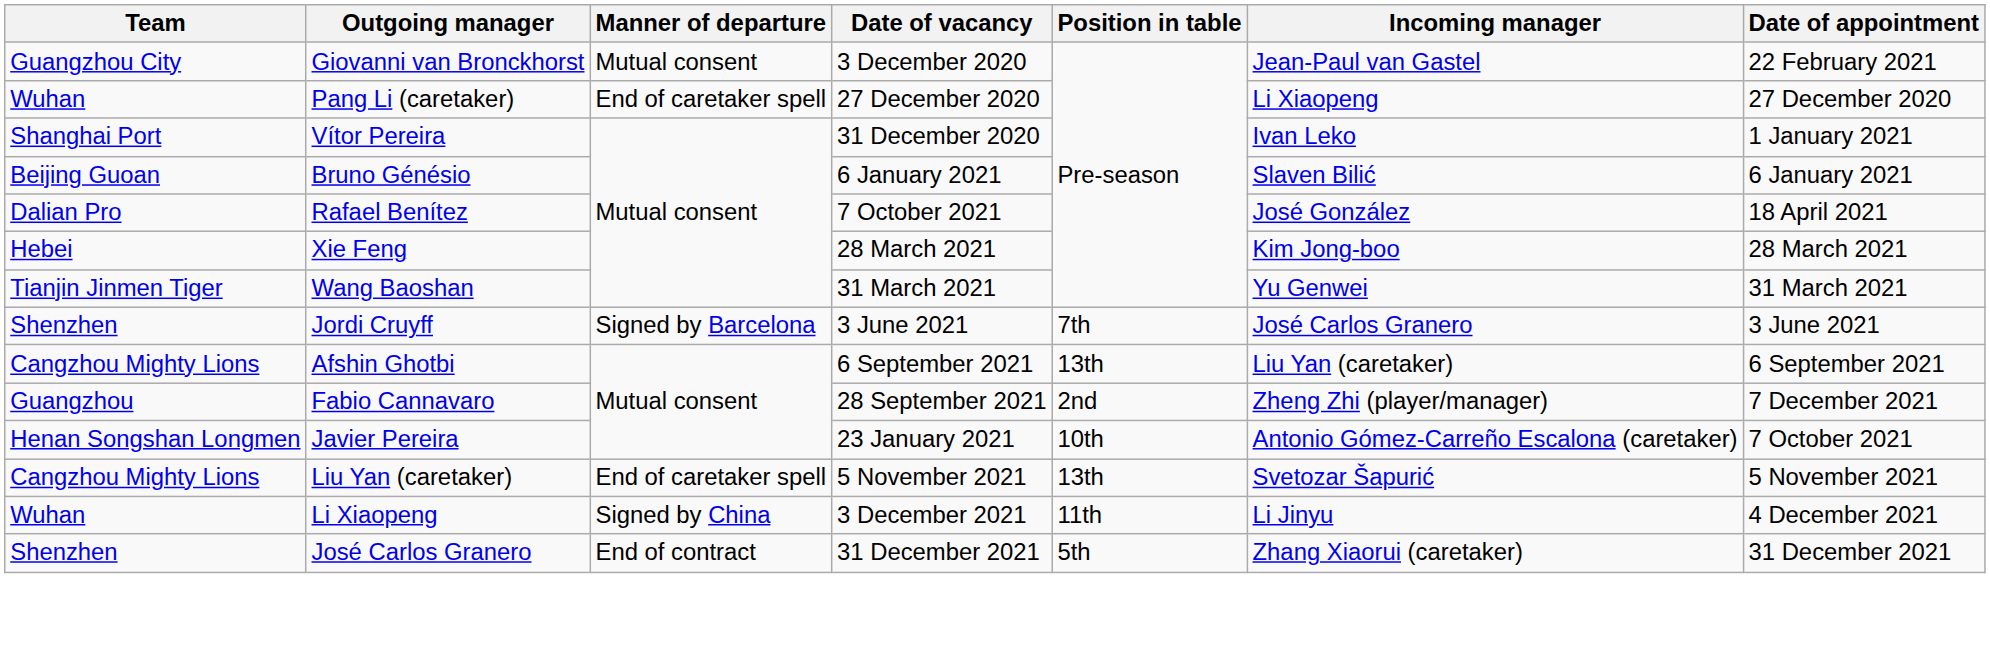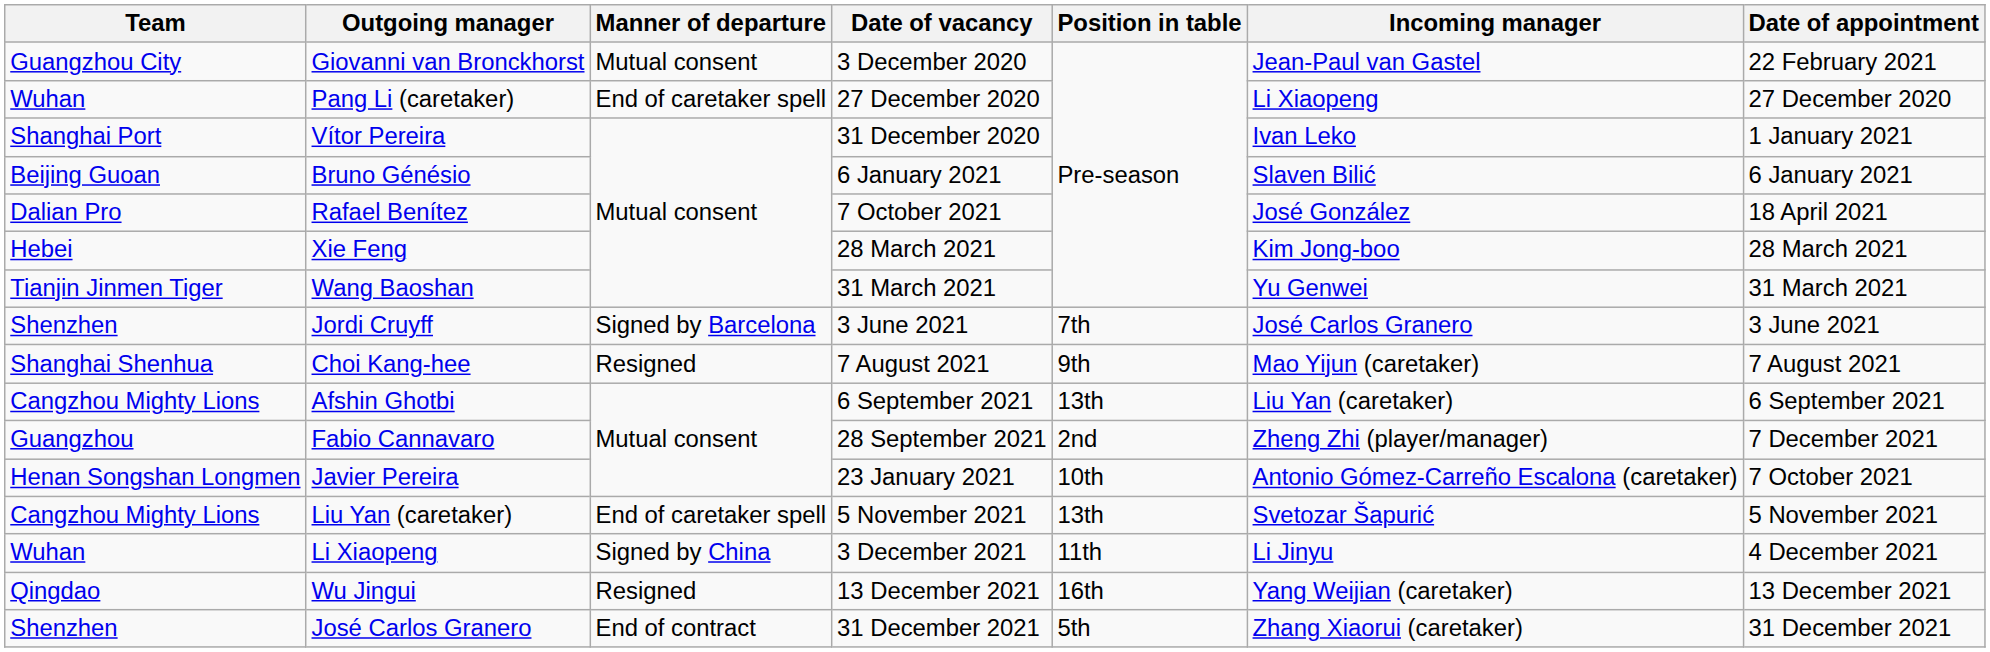+ row: Shanghai Shenhua | Choi Kang-hee | Resigned | 7 August 2021 | 9th | Mao Yijun (caretaker) | 7 August 2021
+ row: Qingdao | Wu Jingui | Resigned | 13 December 2021 | 16th | Yang Weijian (caretaker) | 13 December 2021
